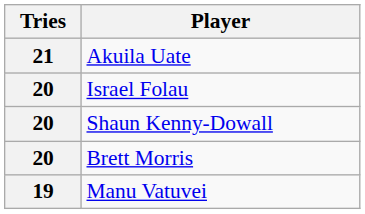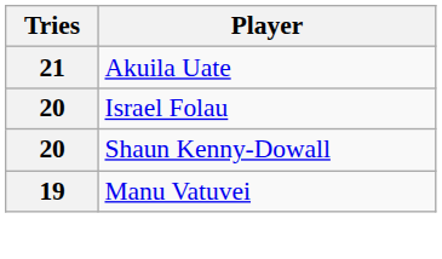- row: 20 | Brett Morris
